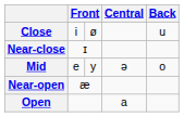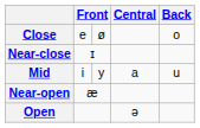Close | column 2: i -> e
Close | Back: u -> o
Mid | column 2: e -> i
Mid | Central: ə -> a
Mid | Back: o -> u
Open | Central: a -> ə
